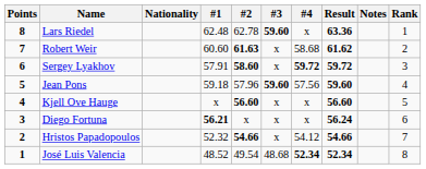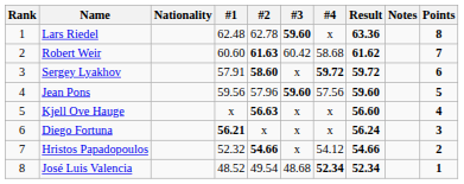columns swapped: Rank <-> Points
Robert Weir | #3: x -> 60.42
Jean Pons | #1: 59.18 -> 59.56
Kjell Ove Hauge | #2: 56.60 -> 56.63
